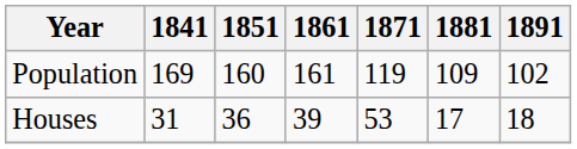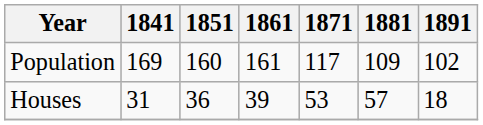Population | 1871: 119 -> 117
Houses | 1881: 17 -> 57
